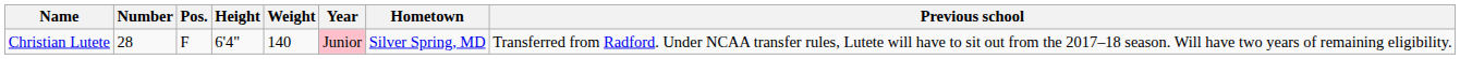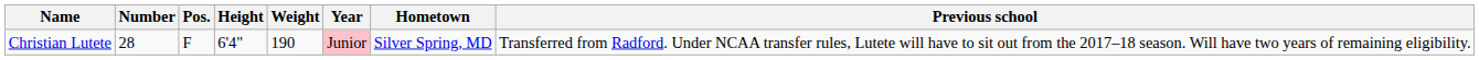Christian Lutete | Weight: 140 -> 190
